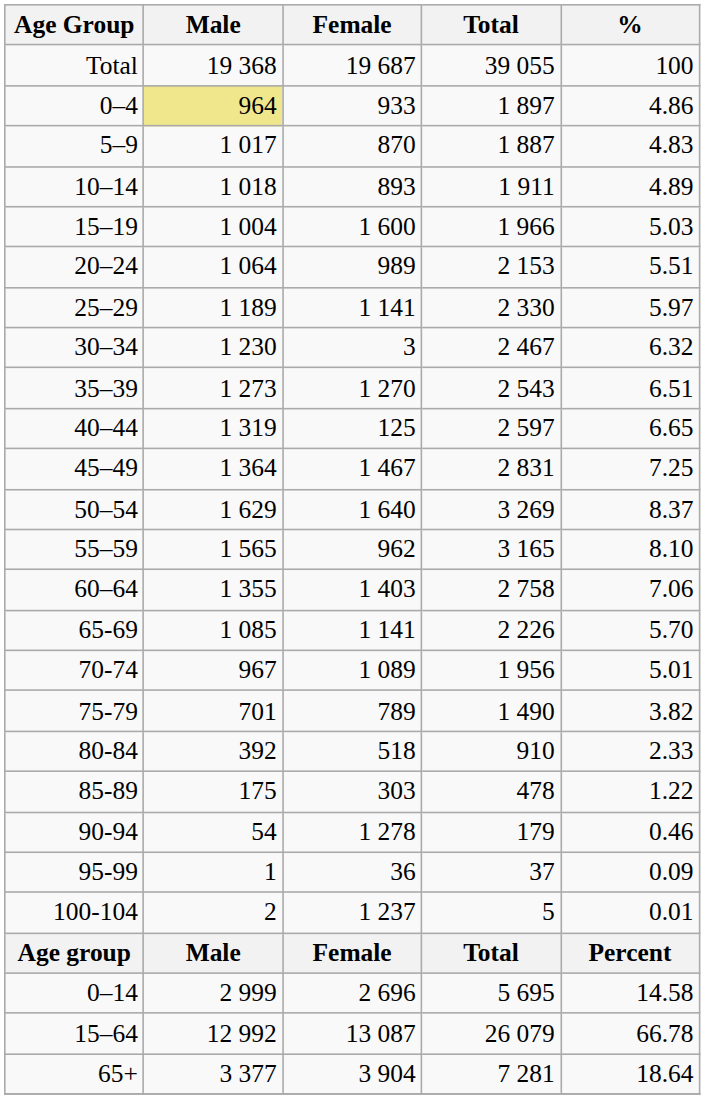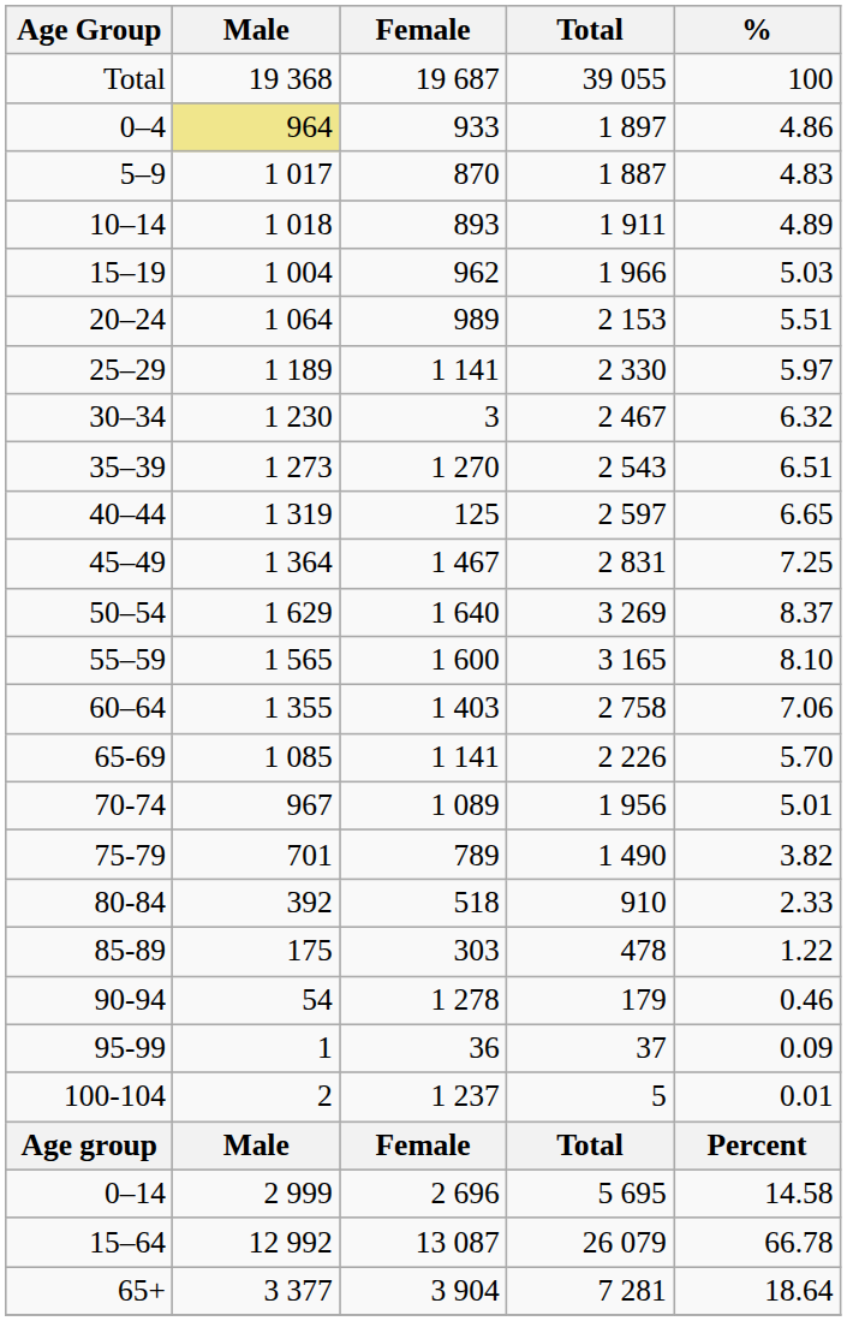15–19 | Female: 1 600 -> 962
55–59 | Female: 962 -> 1 600
